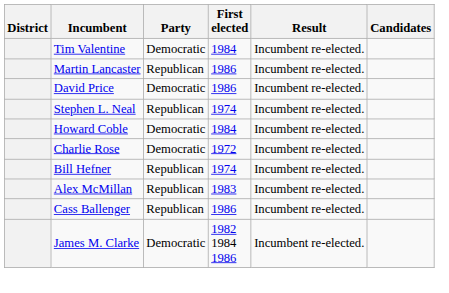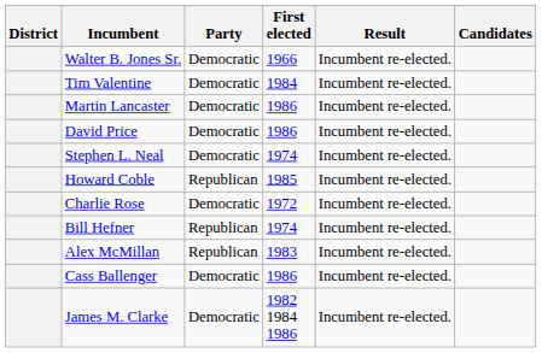+ row: Walter B. Jones Sr. | Democratic | 1966 | Incumbent re-elected.
Martin Lancaster | Party: Republican -> Democratic
Stephen L. Neal | Party: Republican -> Democratic
Howard Coble | Party: Democratic -> Republican
Howard Coble | First elected: 1984 -> 1985
Cass Ballenger | Party: Republican -> Democratic
